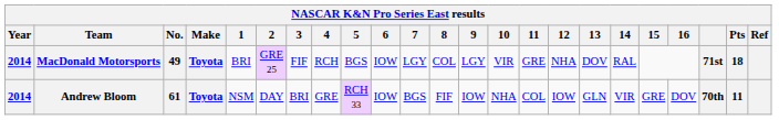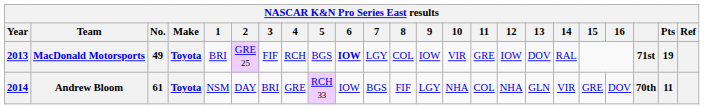MacDonald Motorsports | Year: 2014 -> 2013
MacDonald Motorsports | 6: normal -> bold
MacDonald Motorsports | 9: LGY -> IOW
MacDonald Motorsports | 12: NHA -> IOW
MacDonald Motorsports | Pts: 18 -> 19
Andrew Bloom | 9: IOW -> LGY
Andrew Bloom | 12: IOW -> NHA
